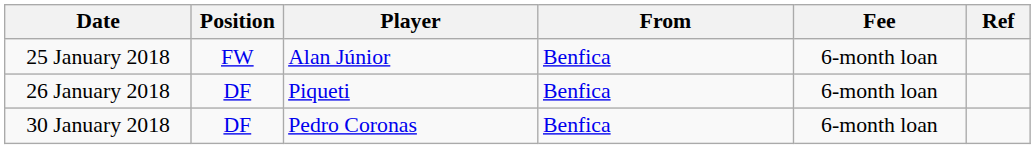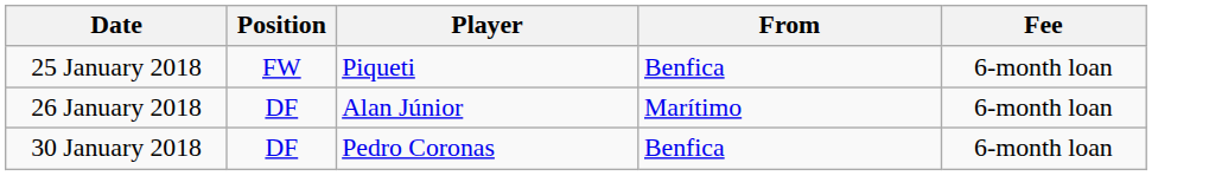- column: Ref
25 January 2018 | Player: Alan Júnior -> Piqueti
26 January 2018 | Player: Piqueti -> Alan Júnior
26 January 2018 | From: Benfica -> Marítimo
